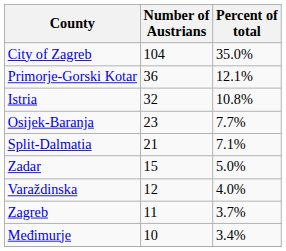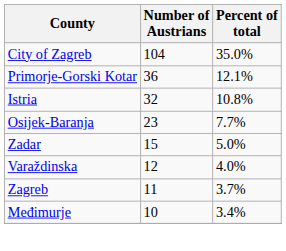- row: Split-Dalmatia | 21 | 7.1%
